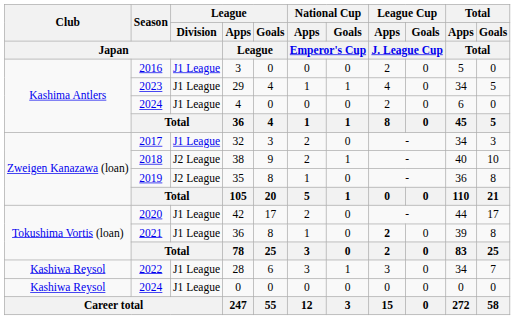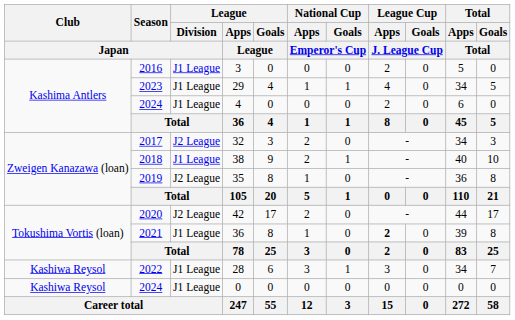32 | League / Division / Japan: J1 League -> J2 League
38 | League / Division / Japan: J2 League -> J1 League
42 | League / Division / Japan: J1 League -> J2 League
